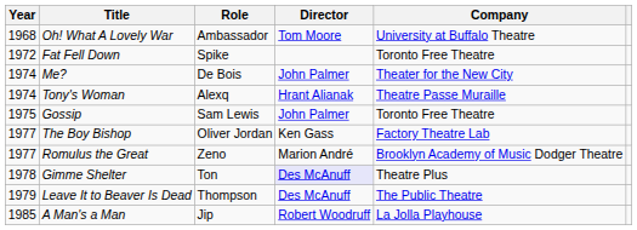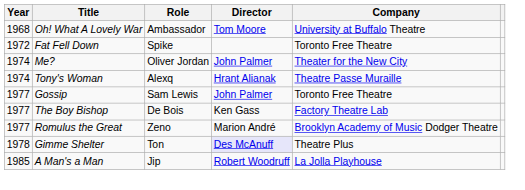Me? | Role: De Bois -> Oliver Jordan
Gossip | Year: 1975 -> 1977
The Boy Bishop | Role: Oliver Jordan -> De Bois
- row: 1979 | Leave It to Beaver Is Dead | Thompson | Des McAnuff | The Public Theatre
